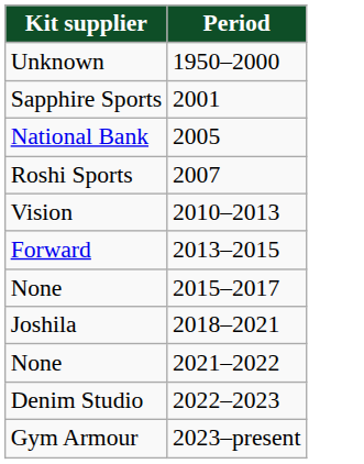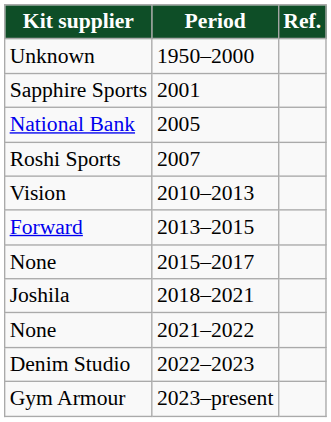+ column: Ref.
